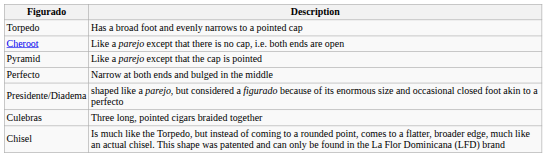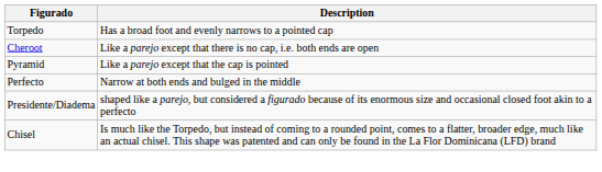- row: Culebras | Three long, pointed cigars braided together
